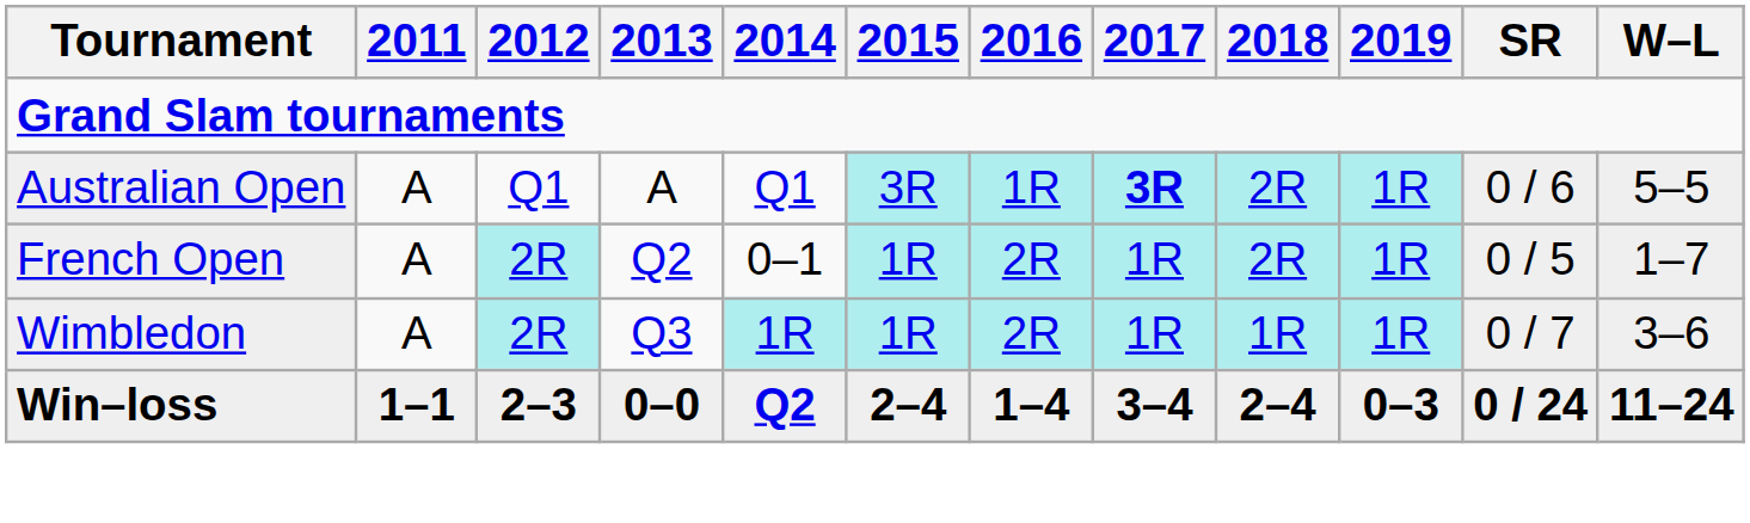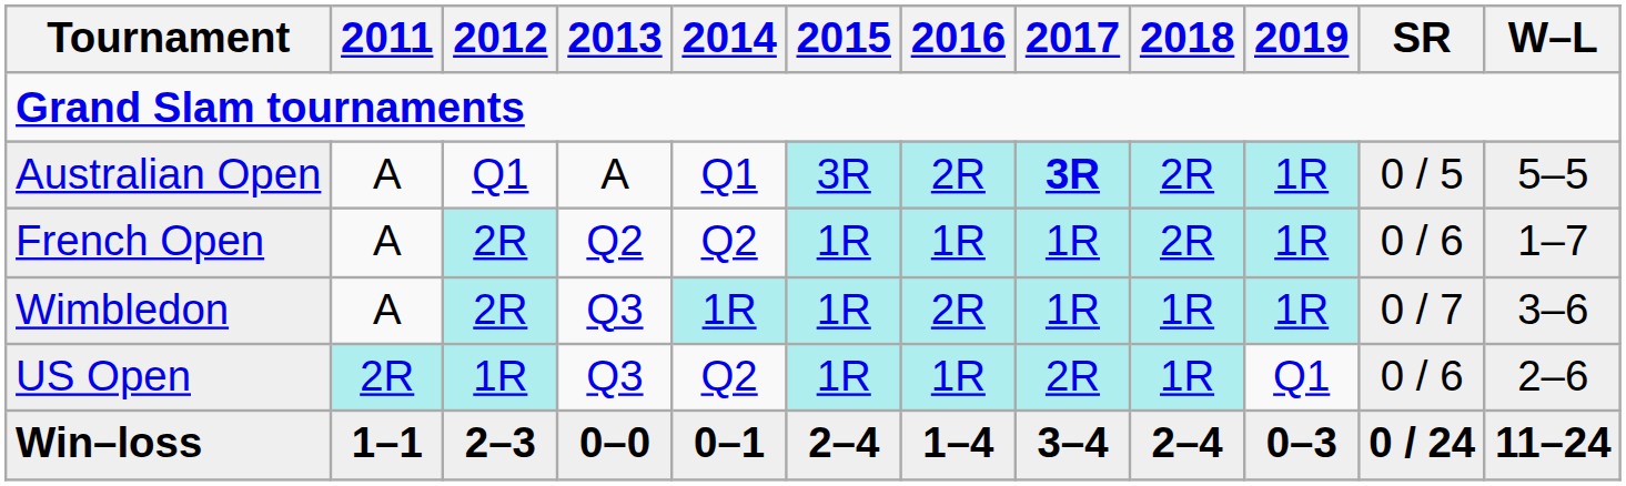Australian Open | 2016: 1R -> 2R
Australian Open | SR: 0 / 6 -> 0 / 5
French Open | 2014: 0–1 -> Q2
French Open | 2016: 2R -> 1R
French Open | SR: 0 / 5 -> 0 / 6
+ row: US Open | 2R | 1R | Q3 | Q2 | 1R | 1R | 2R | 1R | Q1 | 0 / 6 | 2–6
Win–loss | 2014: Q2 -> 0–1
